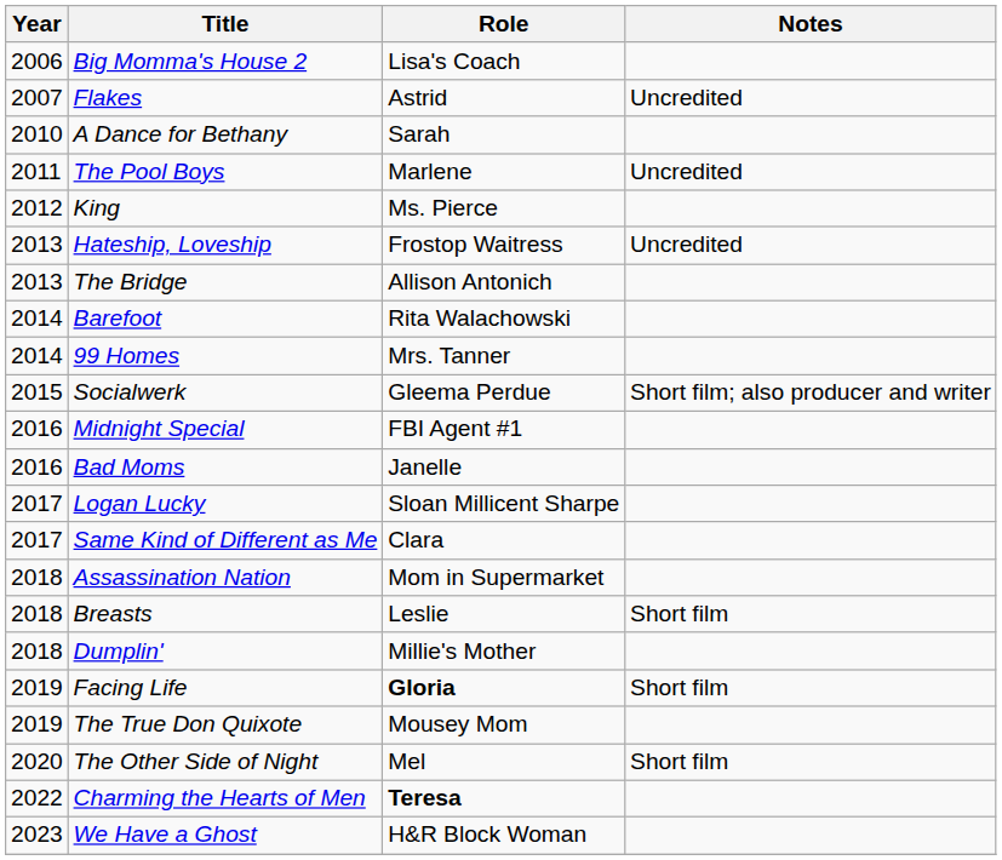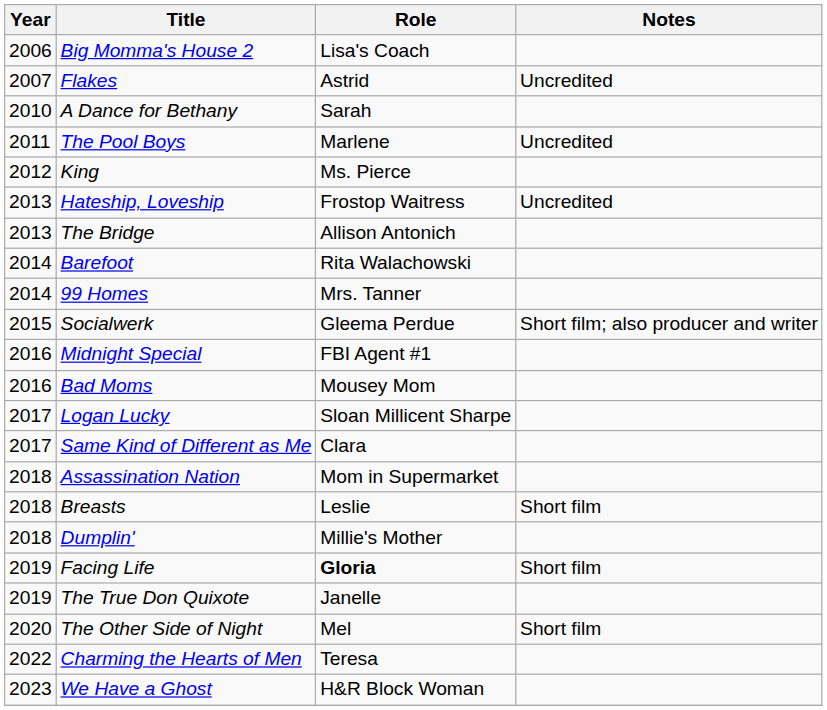Bad Moms | Role: Janelle -> Mousey Mom
The True Don Quixote | Role: Mousey Mom -> Janelle
Charming the Hearts of Men | Role: bold -> normal
